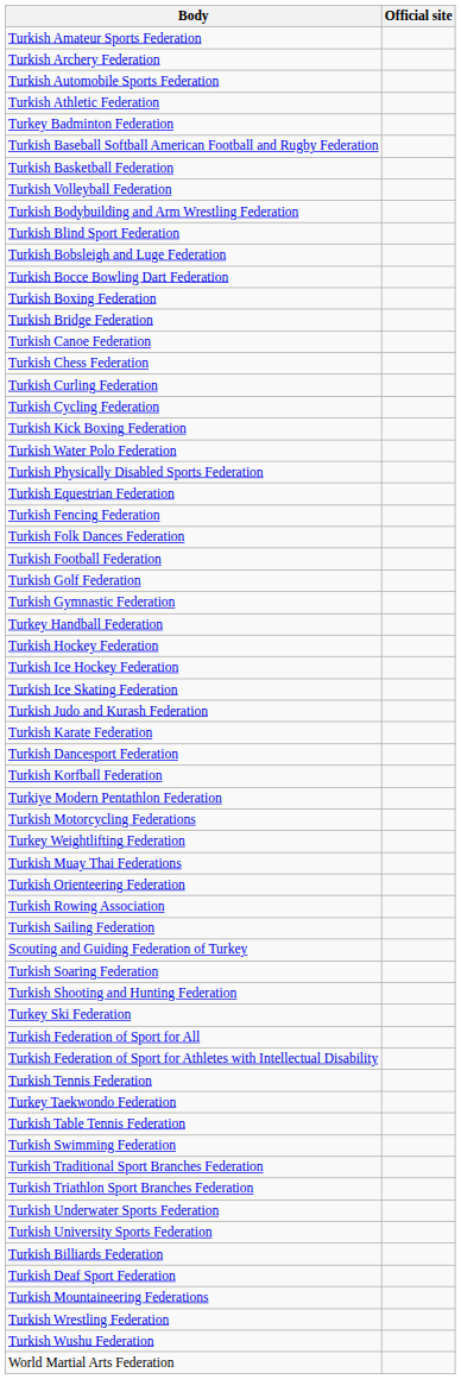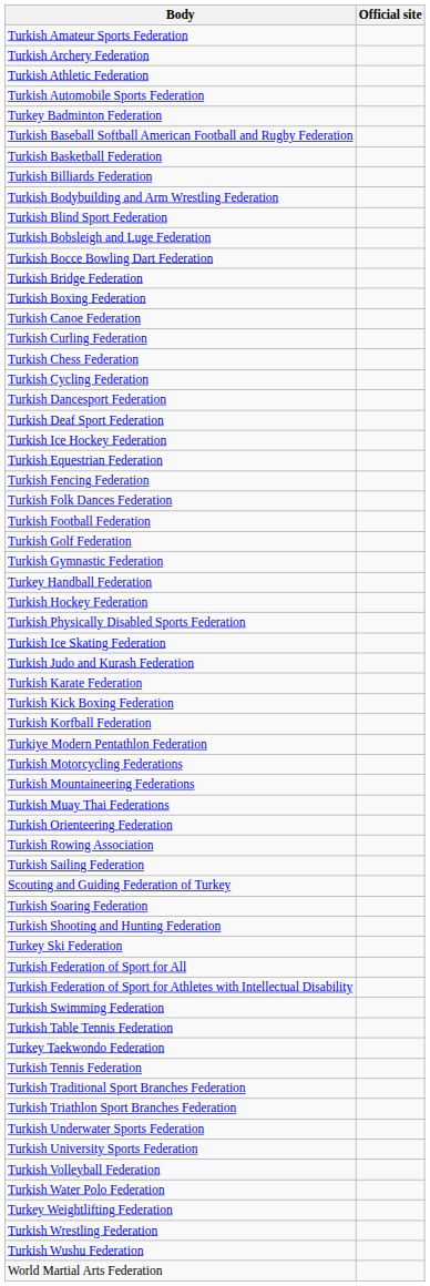rows swapped: Turkish Athletic Federation <-> Turkish Automobile Sports Federation
rows swapped: Turkish Billiards Federation <-> Turkish Volleyball Federation
rows swapped: Turkish Boxing Federation <-> Turkish Bridge Federation
rows swapped: Turkish Chess Federation <-> Turkish Curling Federation
rows swapped: Turkish Dancesport Federation <-> Turkish Kick Boxing Federation
rows swapped: Turkish Deaf Sport Federation <-> Turkish Water Polo Federation
rows swapped: Turkish Physically Disabled Sports Federation <-> Turkish Ice Hockey Federation
rows swapped: Turkish Mountaineering Federations <-> Turkey Weightlifting Federation
rows swapped: Turkish Swimming Federation <-> Turkish Tennis Federation
rows swapped: Turkish Table Tennis Federation <-> Turkey Taekwondo Federation
